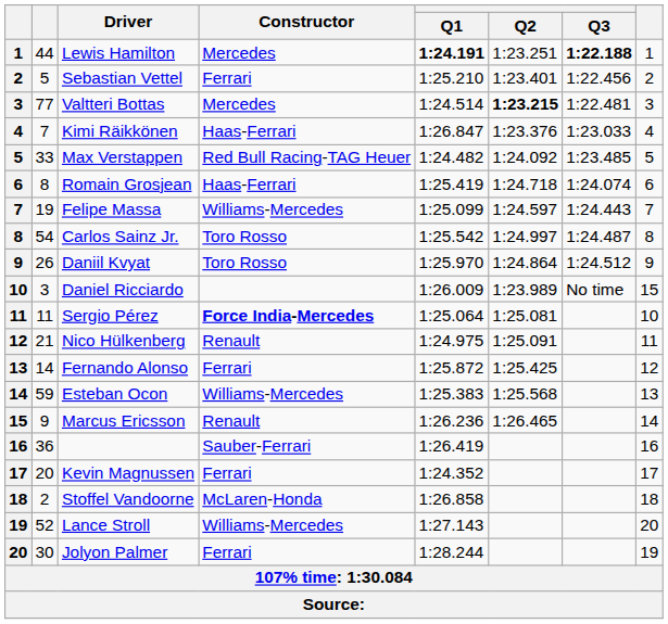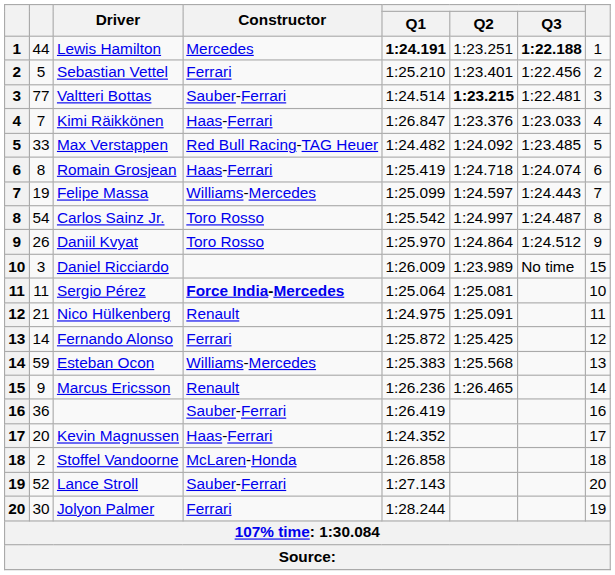Valtteri Bottas | Constructor: Mercedes -> Sauber-Ferrari
Kevin Magnussen | Constructor: Ferrari -> Haas-Ferrari
Lance Stroll | Constructor: Williams-Mercedes -> Sauber-Ferrari
